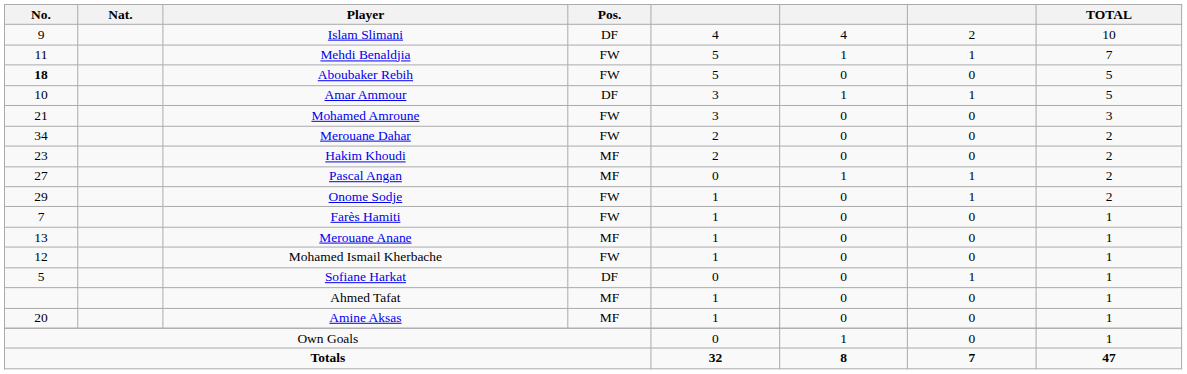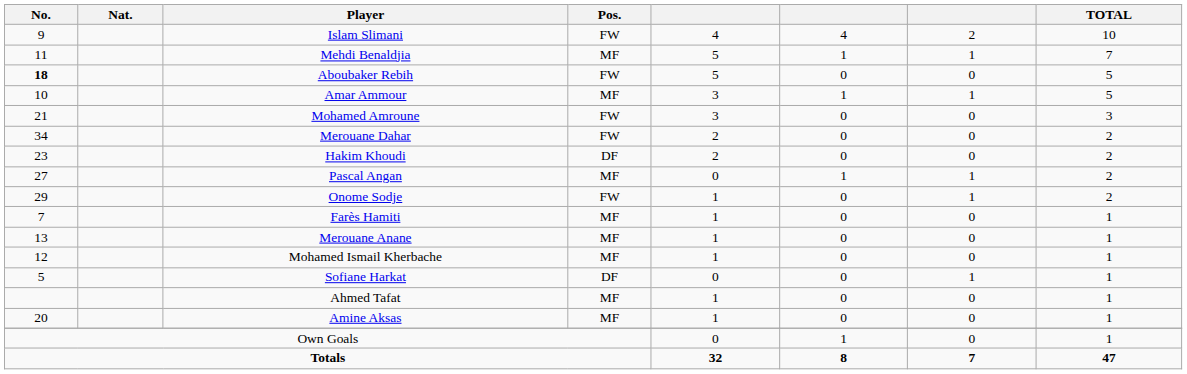Islam Slimani | Pos.: DF -> FW
Mehdi Benaldjia | Pos.: FW -> MF
Amar Ammour | Pos.: DF -> MF
Hakim Khoudi | Pos.: MF -> DF
Farès Hamiti | Pos.: FW -> MF
Mohamed Ismail Kherbache | Pos.: FW -> MF
